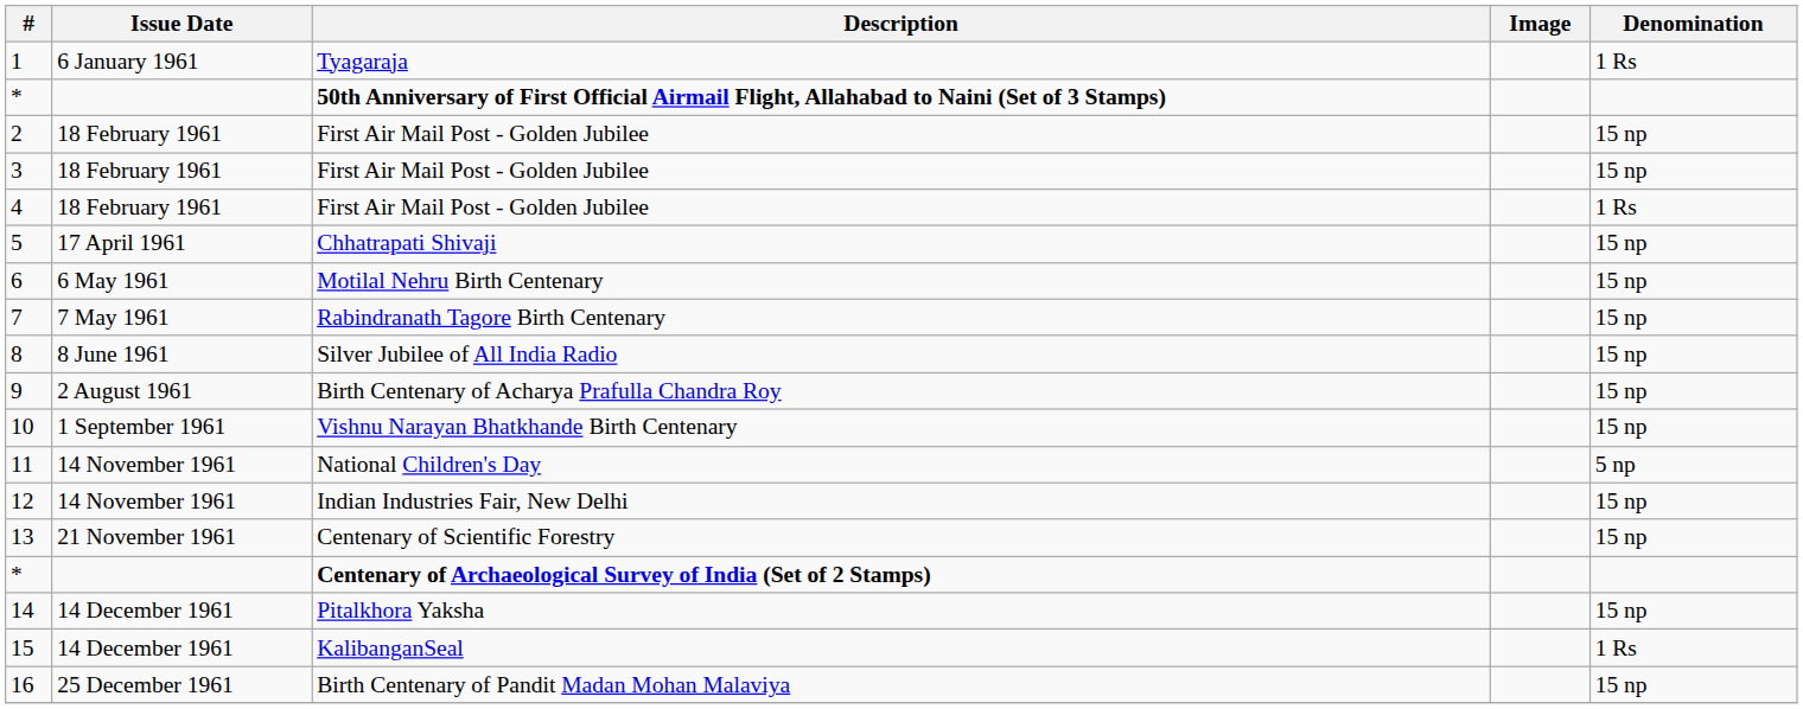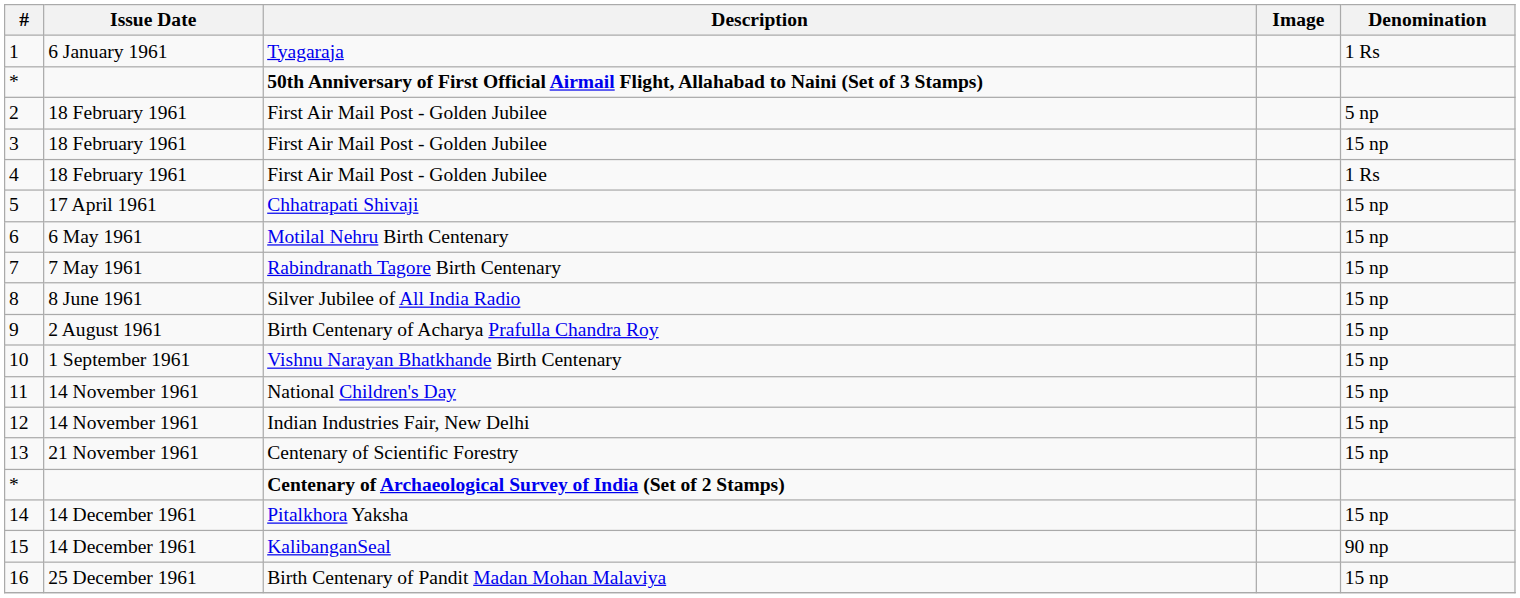2 | Denomination: 15 np -> 5 np
11 | Denomination: 5 np -> 15 np
15 | Denomination: 1 Rs -> 90 np
